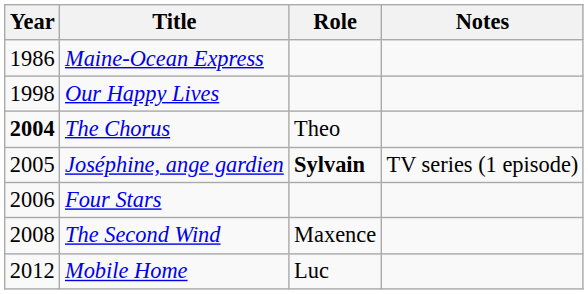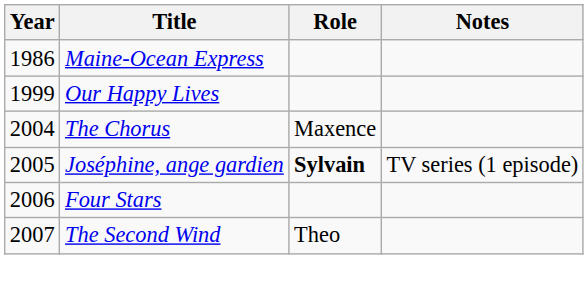Our Happy Lives | Year: 1998 -> 1999
The Chorus | Year: bold -> normal
The Chorus | Role: Theo -> Maxence
The Second Wind | Year: 2008 -> 2007
The Second Wind | Role: Maxence -> Theo
- row: 2012 | Mobile Home | Luc
